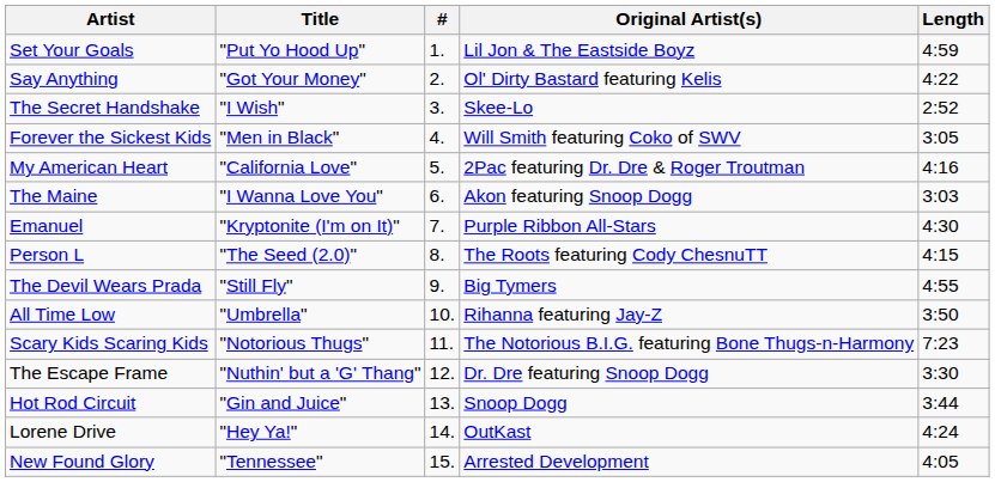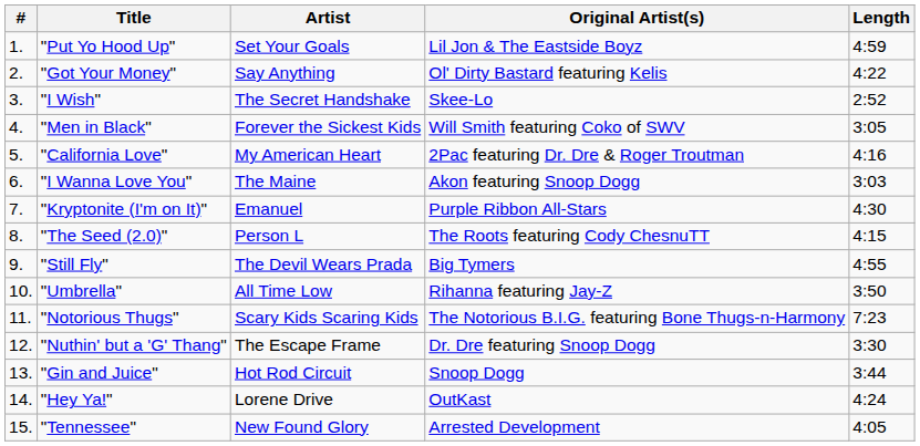columns swapped: # <-> Artist
